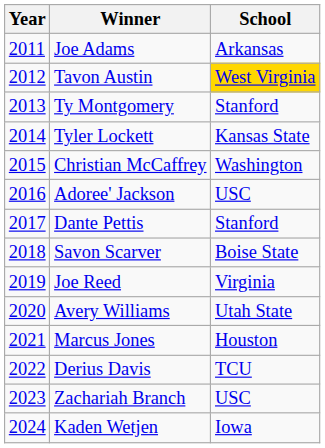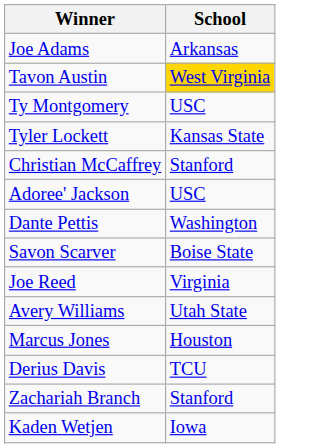- column: Year | 2011 | 2012 | 2013 | 2014 | 2015 | 2016 | 2017 | 2018 | 2019 | 2020 | 2021 | 2022 | 2023 | 2024
Ty Montgomery | School: Stanford -> USC
Christian McCaffrey | School: Washington -> Stanford
Dante Pettis | School: Stanford -> Washington
Zachariah Branch | School: USC -> Stanford
